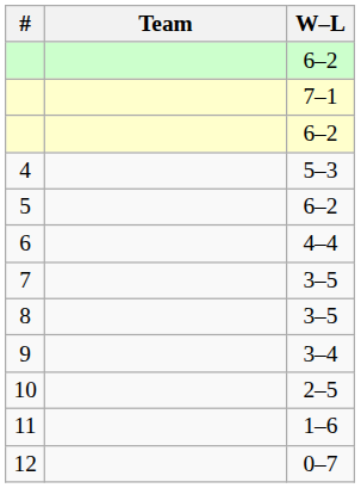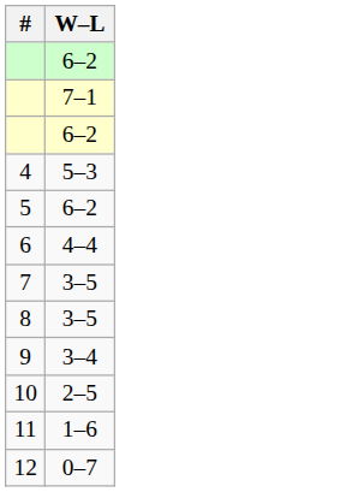- column: Team
